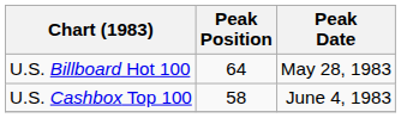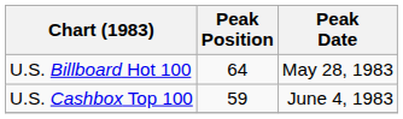U.S. Cashbox Top 100 | Peak Position: 58 -> 59
